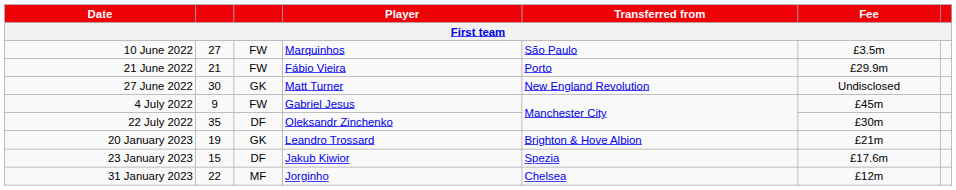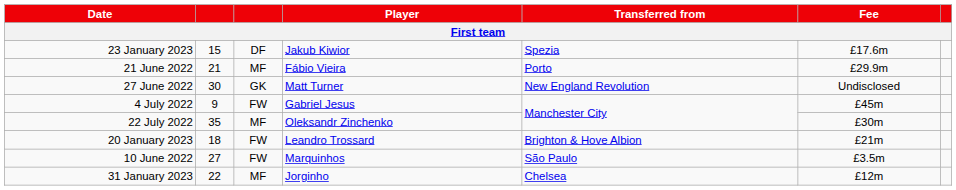rows swapped: 10 June 2022 <-> 23 January 2023
21 June 2022 | column 3: FW -> MF
22 July 2022 | column 3: DF -> MF
20 January 2023 | column 2: 19 -> 18
20 January 2023 | column 3: GK -> FW
